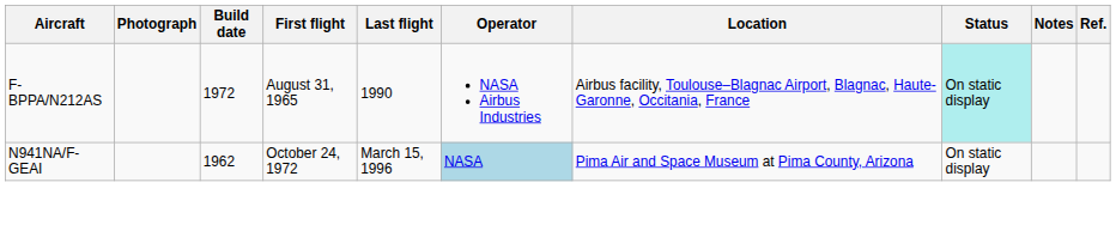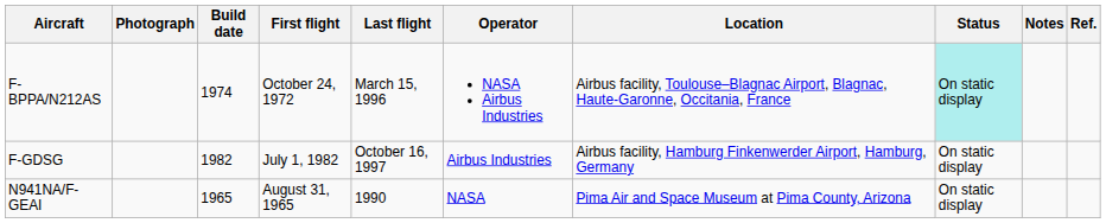F-BPPA/N212AS | Build date: 1972 -> 1974
F-BPPA/N212AS | First flight: August 31, 1965 -> October 24, 1972
F-BPPA/N212AS | Last flight: 1990 -> March 15, 1996
+ row: F-GDSG | 1982 | July 1, 1982 | October 16, 1997 | Airbus Industries | Airbus facility, Hamburg Finkenwerder Airport, Hamburg, Germany | On static display
N941NA/F-GEAI | Build date: 1962 -> 1965
N941NA/F-GEAI | First flight: October 24, 1972 -> August 31, 1965
N941NA/F-GEAI | Last flight: March 15, 1996 -> 1990
N941NA/F-GEAI | Operator: lightblue background -> no background
